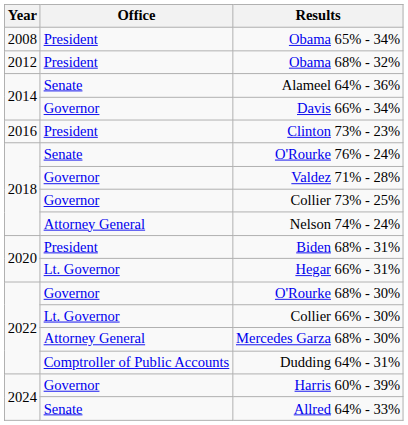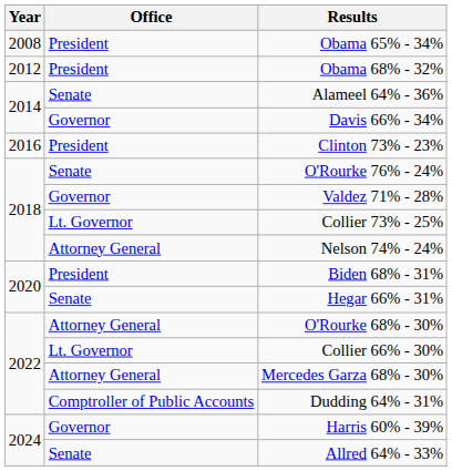Collier 73% - 25% | Office: Governor -> Lt. Governor
Hegar 66% - 31% | Office: Lt. Governor -> Senate
O'Rourke 68% - 30% | Office: Governor -> Attorney General
